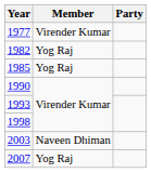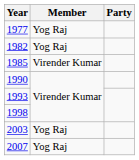1977 | Member: Virender Kumar -> Yog Raj
1985 | Member: Yog Raj -> Virender Kumar
2003 | Member: Naveen Dhiman -> Yog Raj
